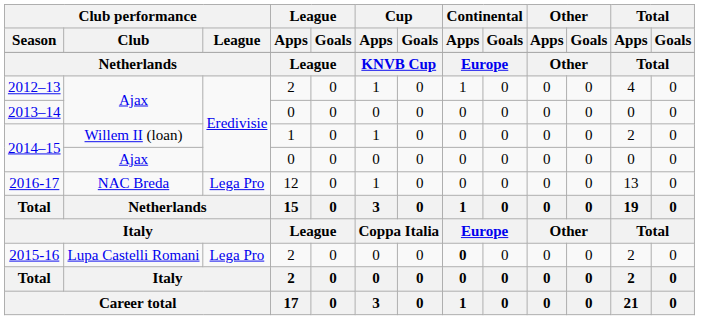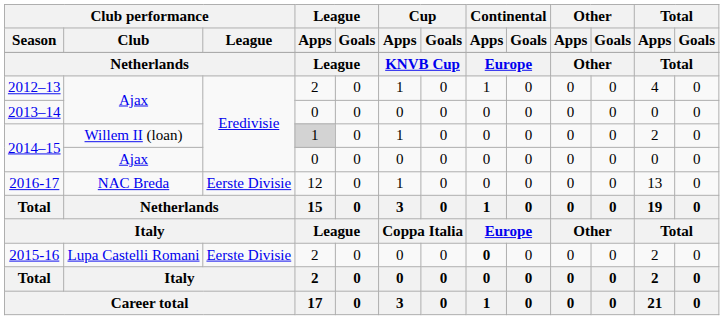2014–15 / Willem II (loan) | League / Apps: no background -> lightgrey background
2016-17 | Club performance / League: Lega Pro -> Eerste Divisie
2015-16 | Club performance / League: Lega Pro -> Eerste Divisie
